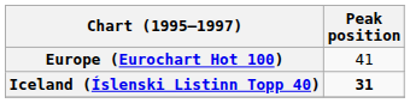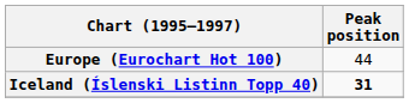Europe (Eurochart Hot 100) | Peak position: 41 -> 44
